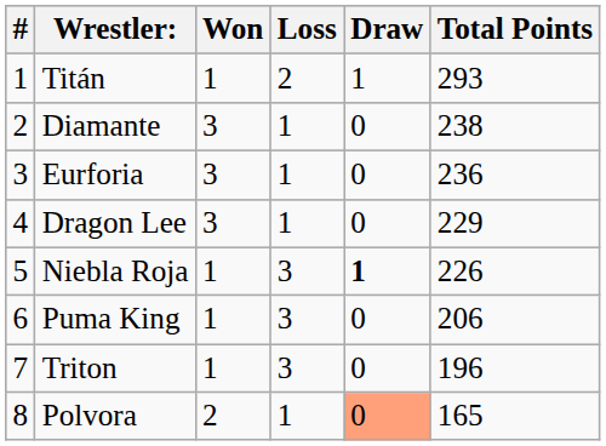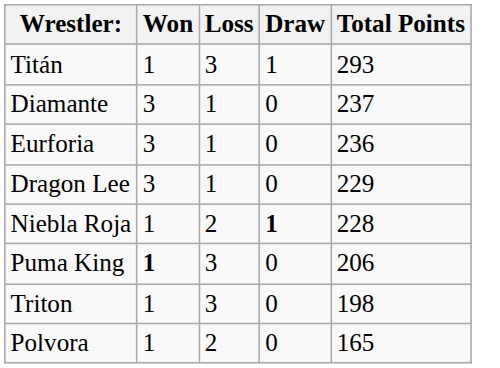- column: # | 1 | 2 | 3 | 4 | 5 | 6 | 7 | 8
Titán | Loss: 2 -> 3
Diamante | Total Points: 238 -> 237
Niebla Roja | Loss: 3 -> 2
Niebla Roja | Total Points: 226 -> 228
Puma King | Won: normal -> bold
Triton | Total Points: 196 -> 198
Polvora | Won: 2 -> 1
Polvora | Loss: 1 -> 2
Polvora | Draw: lightsalmon background -> no background
